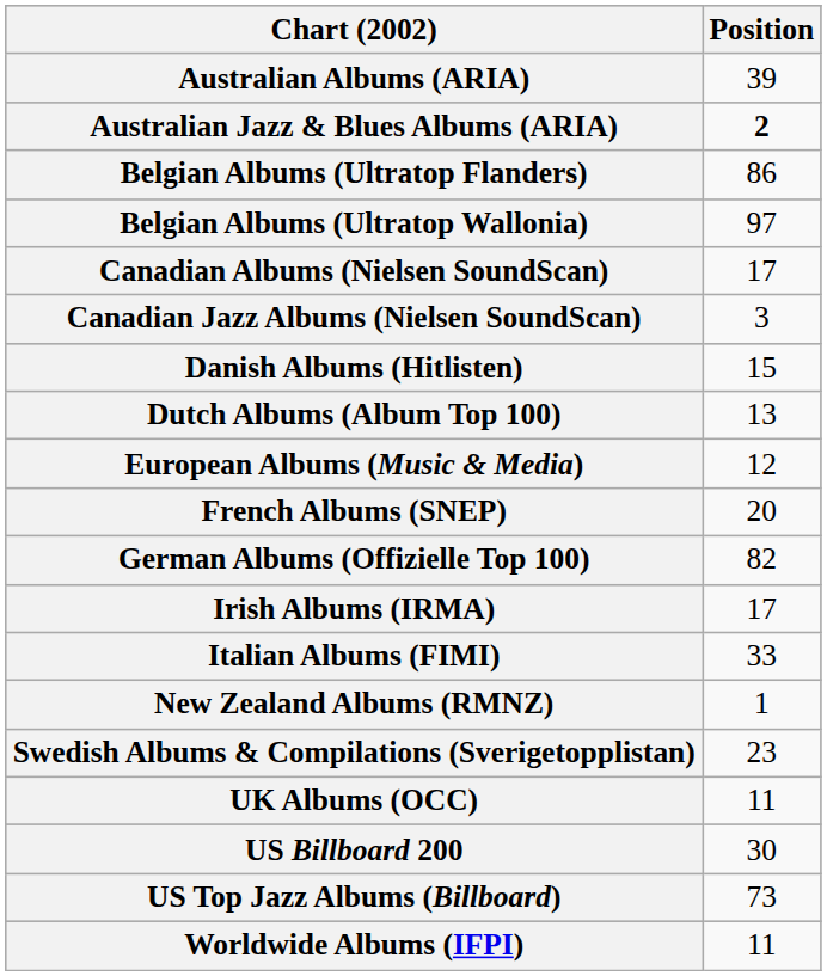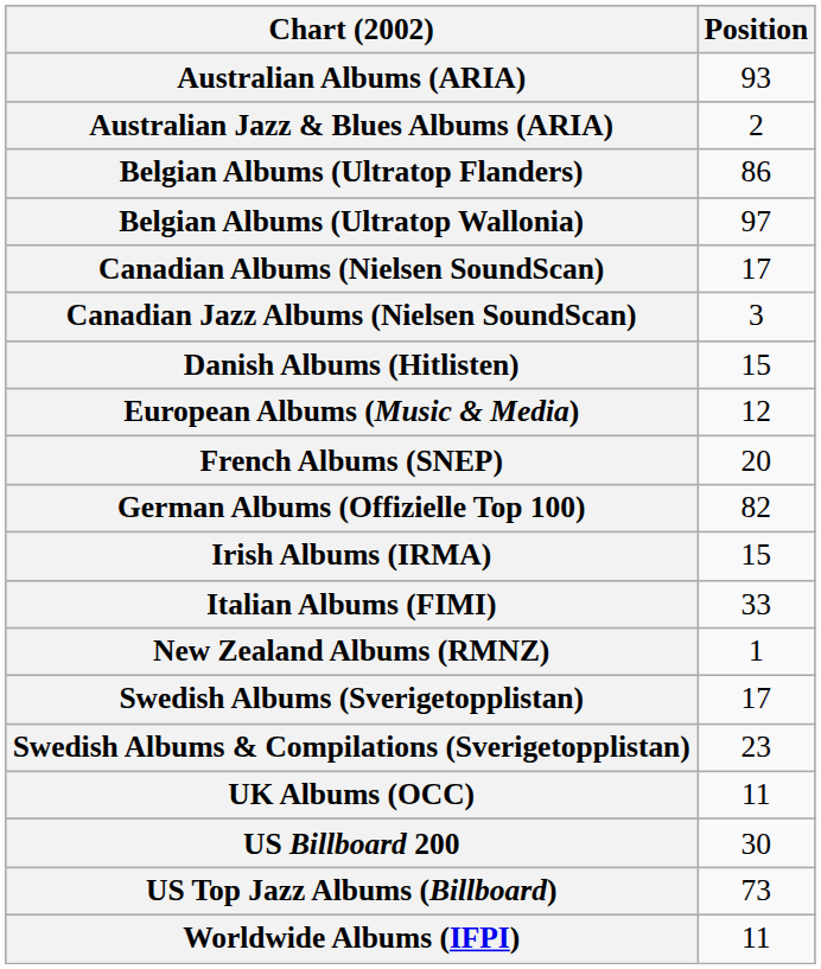Australian Albums (ARIA) | Position: 39 -> 93
Australian Jazz & Blues Albums (ARIA) | Position: bold -> normal
- row: Dutch Albums (Album Top 100) | 13
Irish Albums (IRMA) | Position: 17 -> 15
+ row: Swedish Albums (Sverigetopplistan) | 17
